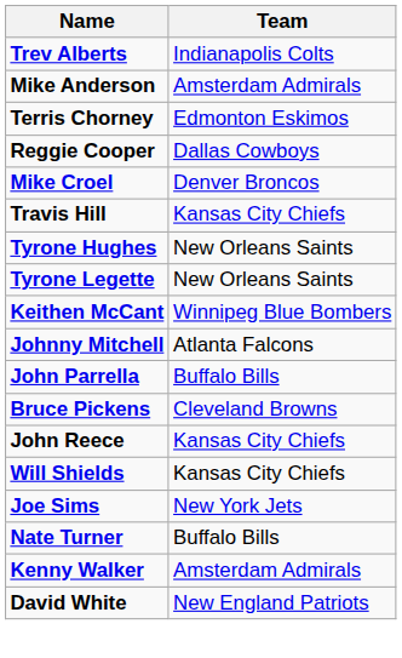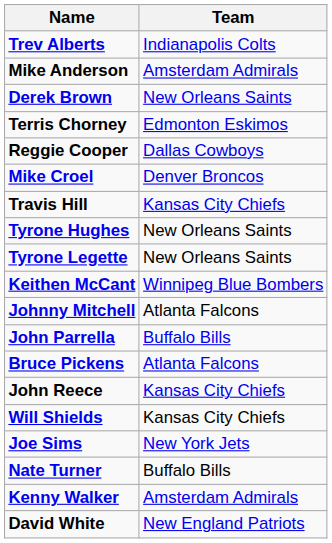+ row: Derek Brown | New Orleans Saints
Bruce Pickens | Team: Cleveland Browns -> Atlanta Falcons
